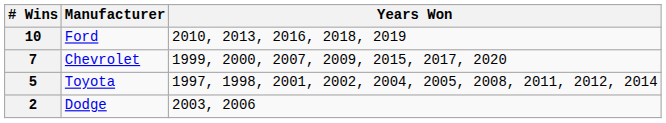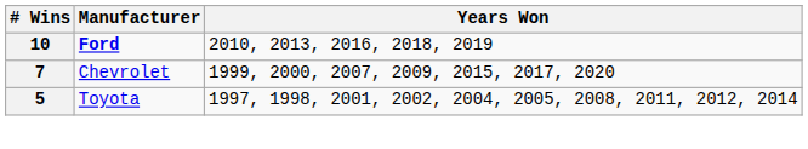10 | Manufacturer: normal -> bold
- row: 2 | Dodge | 2003, 2006
